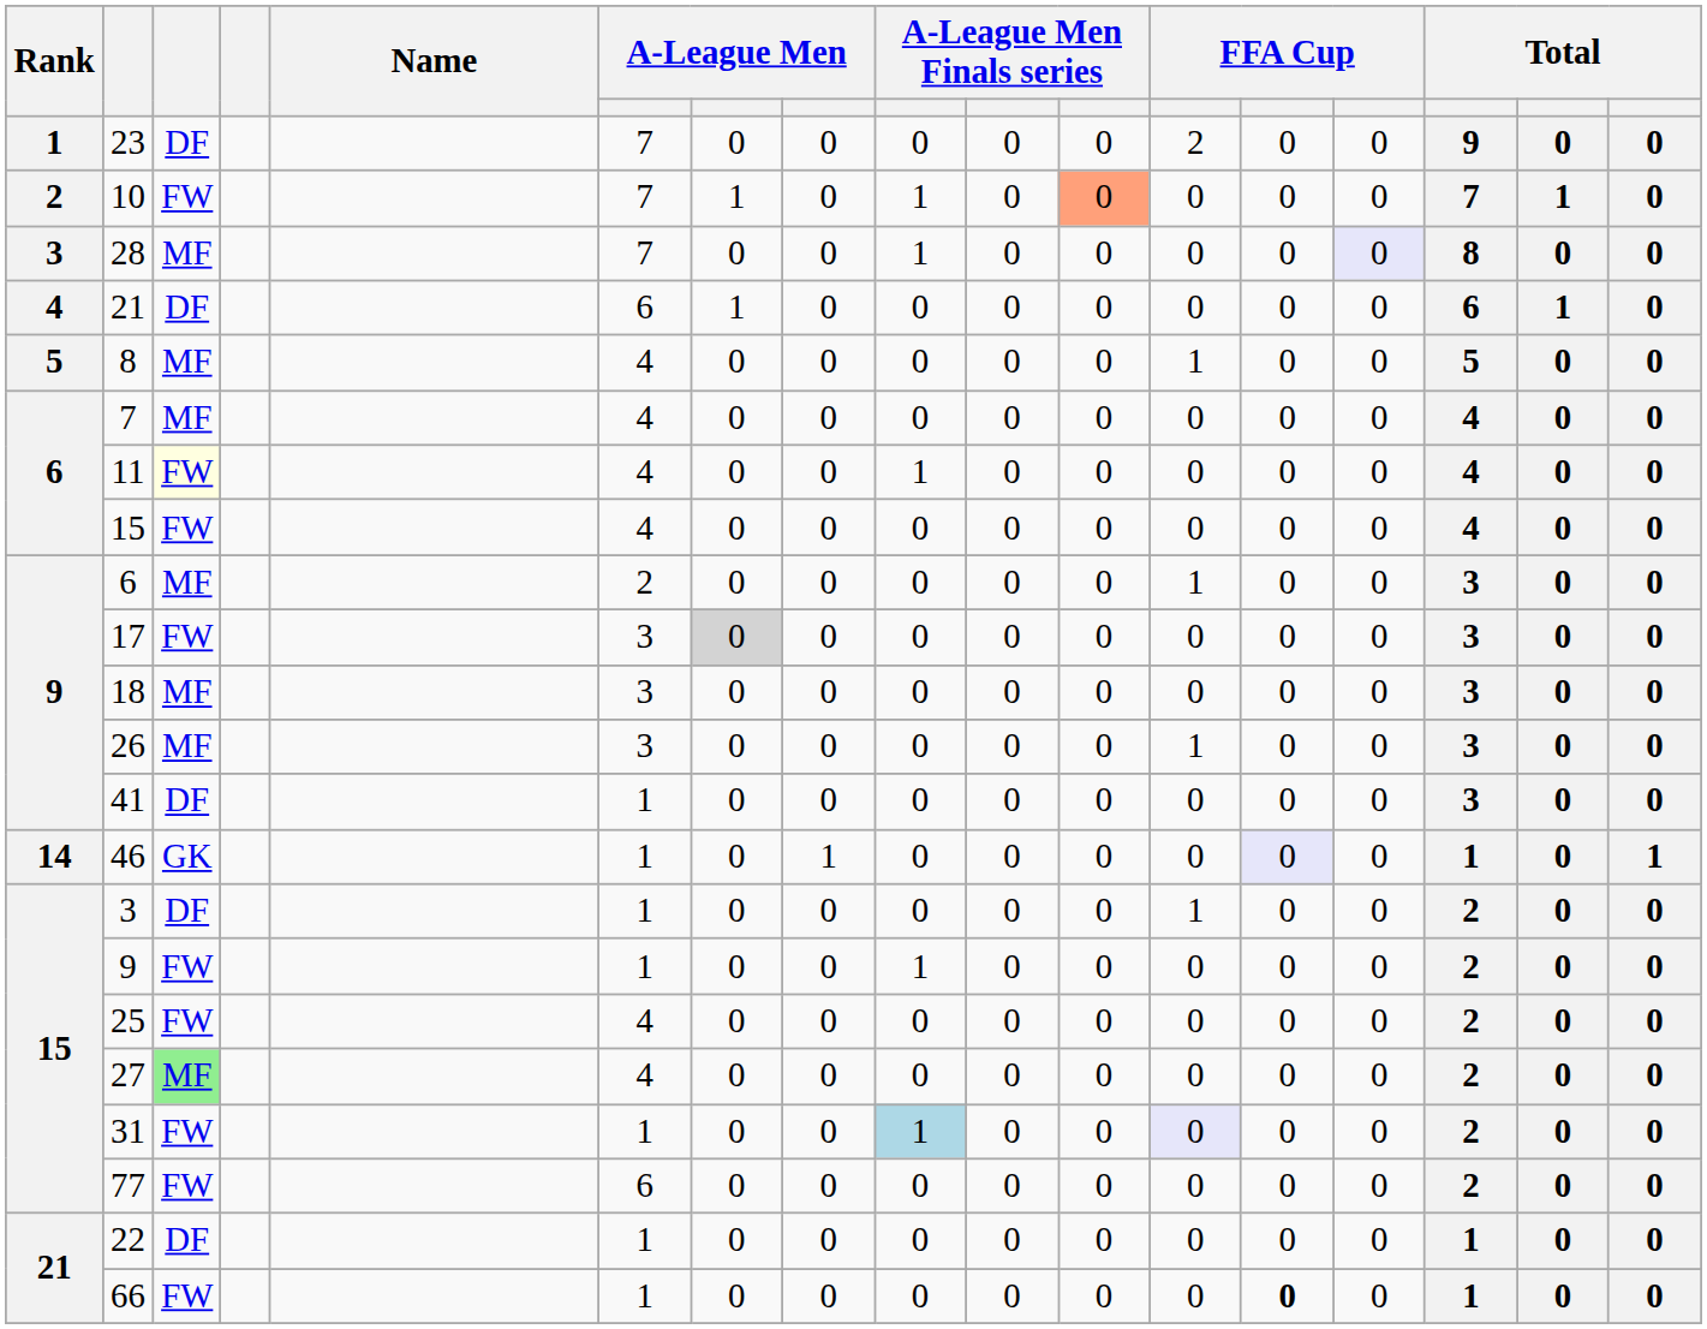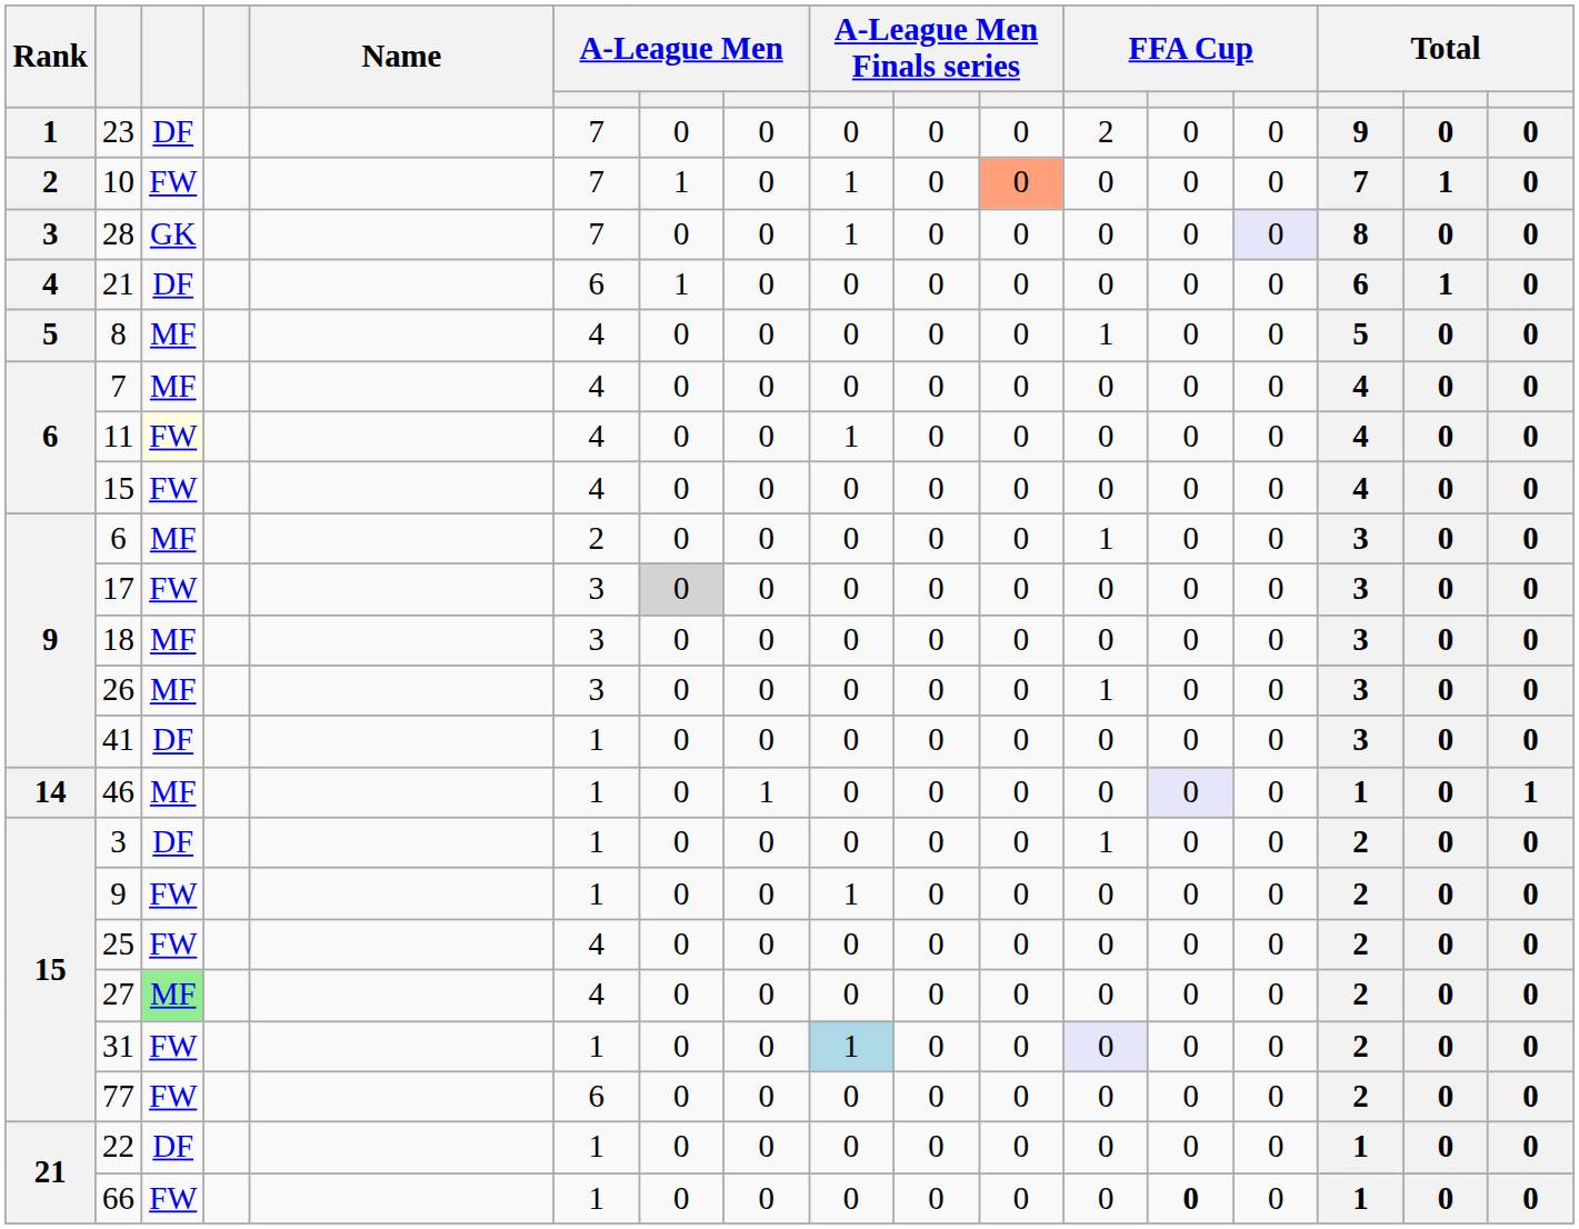28 | column 3: MF -> GK
46 | column 3: GK -> MF
